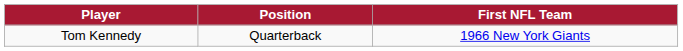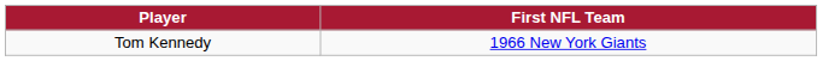- column: Position | Quarterback
